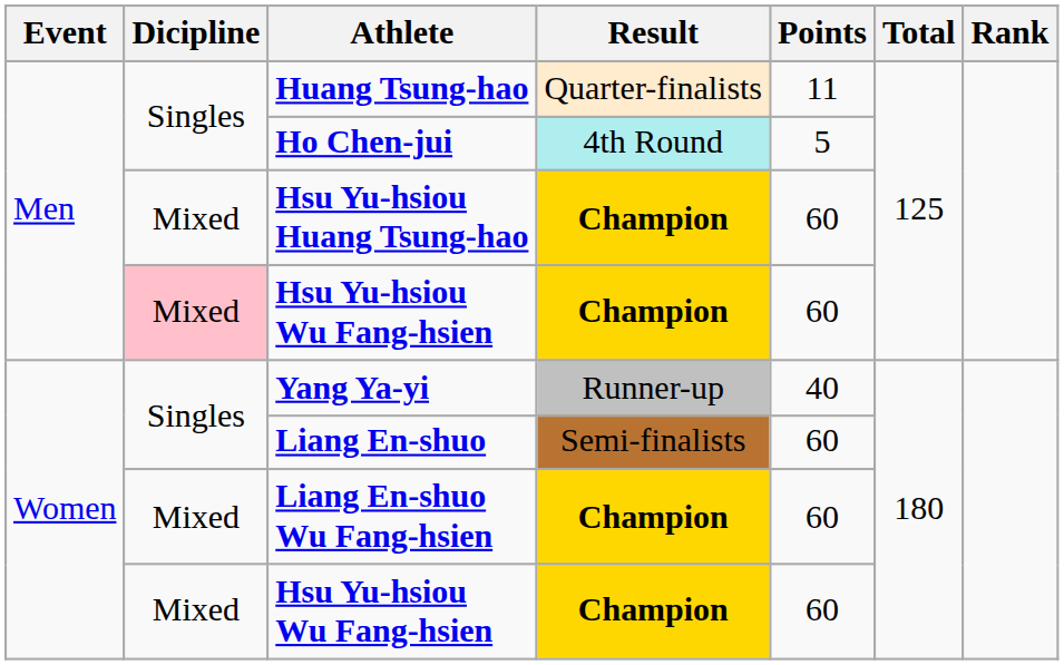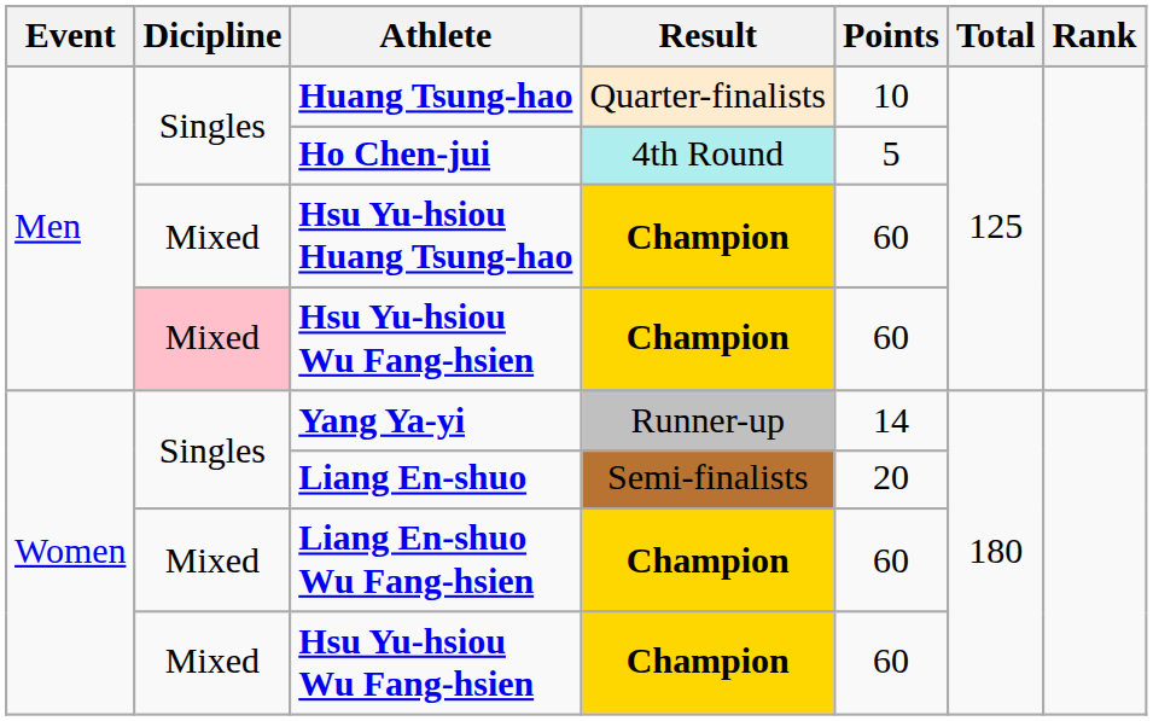Huang Tsung-hao | Points: 11 -> 10
Yang Ya-yi | Points: 40 -> 14
Liang En-shuo | Points: 60 -> 20
